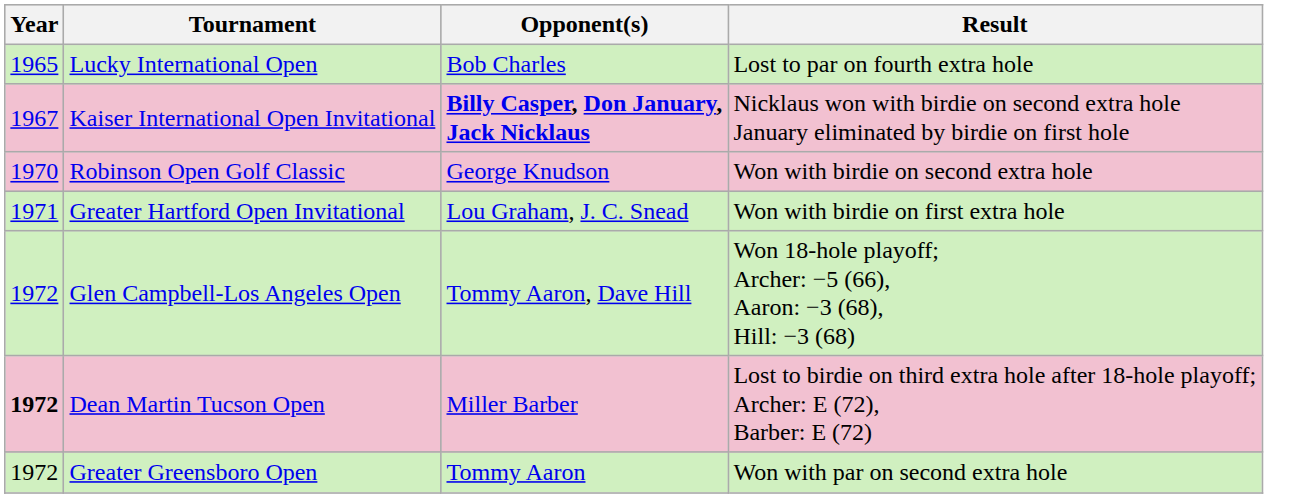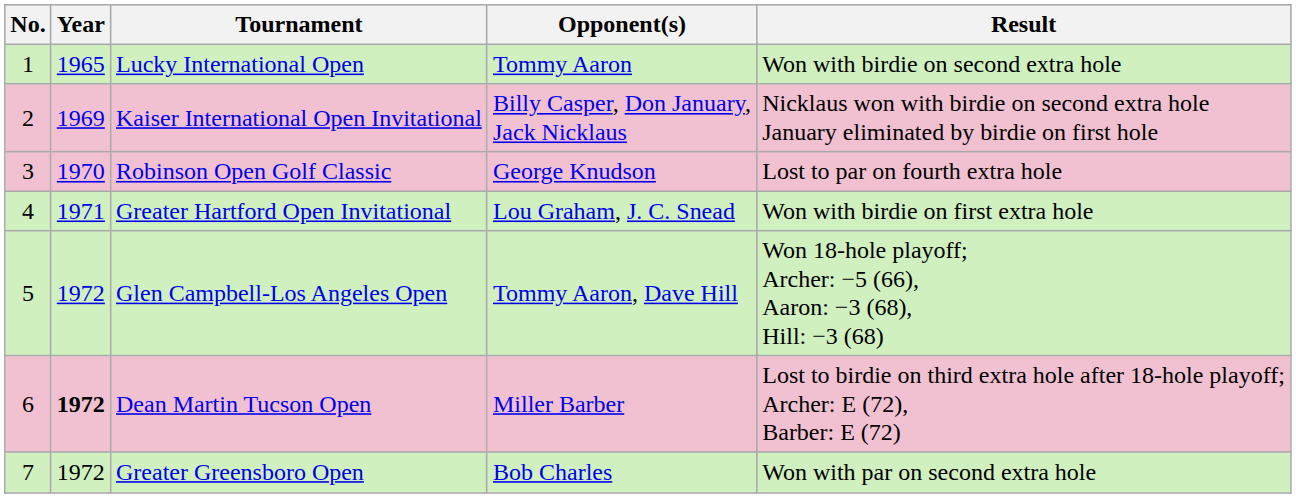+ column: No. | 1 | 2 | 3 | 4 | 5 | 6 | 7
Lucky International Open | Opponent(s): Bob Charles -> Tommy Aaron
Lucky International Open | Result: Lost to par on fourth extra hole -> Won with birdie on second extra hole
Kaiser International Open Invitational | Year: 1967 -> 1969
Kaiser International Open Invitational | Opponent(s): bold -> normal
Robinson Open Golf Classic | Result: Won with birdie on second extra hole -> Lost to par on fourth extra hole
Greater Greensboro Open | Opponent(s): Tommy Aaron -> Bob Charles
